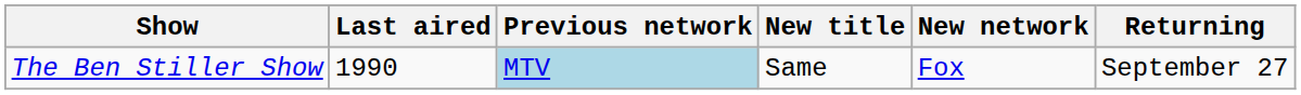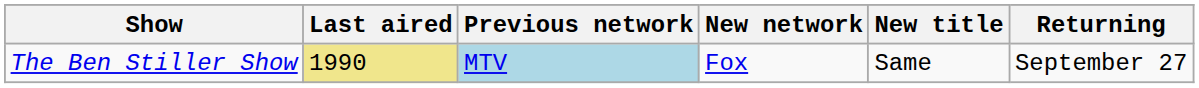columns swapped: New title <-> New network
The Ben Stiller Show | Last aired: no background -> khaki background
